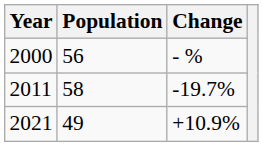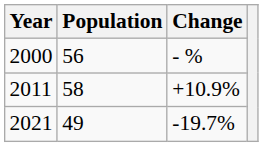2011 | Change: -19.7% -> +10.9%
2021 | Change: +10.9% -> -19.7%
